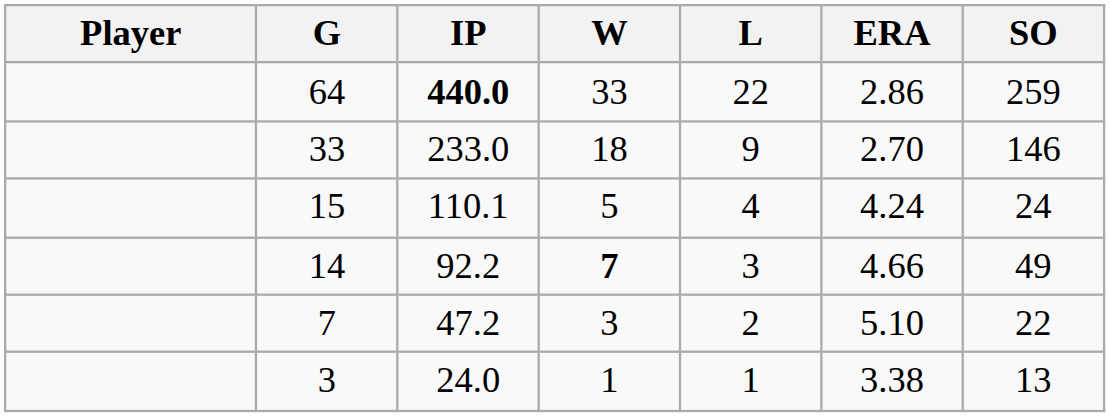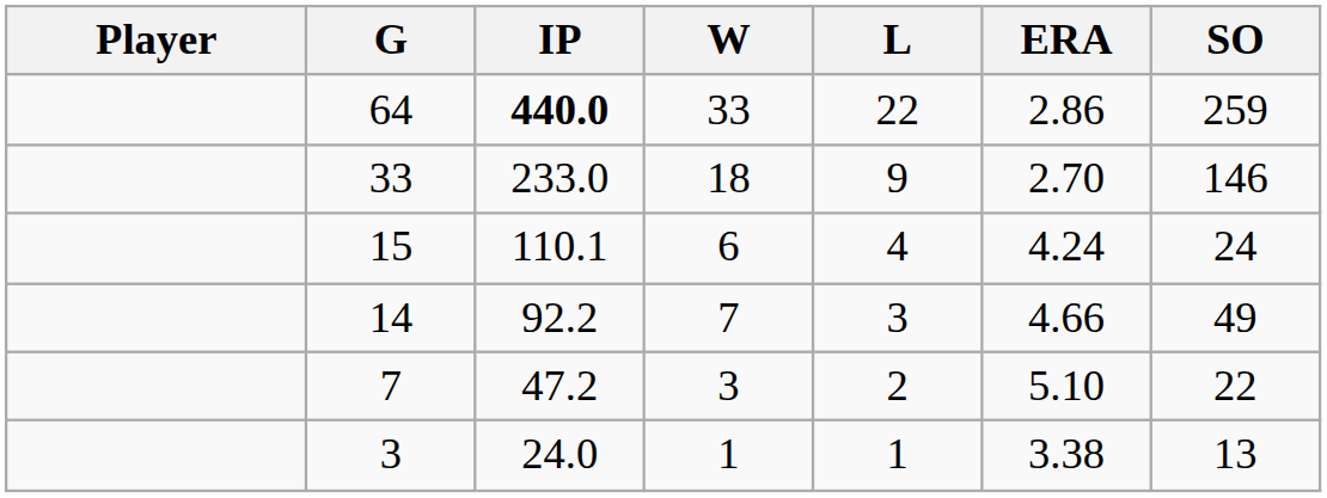15 | W: 5 -> 6
14 | W: bold -> normal
